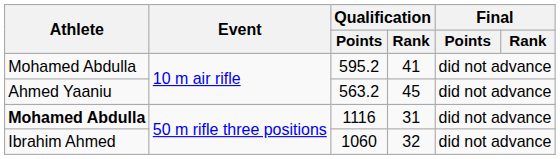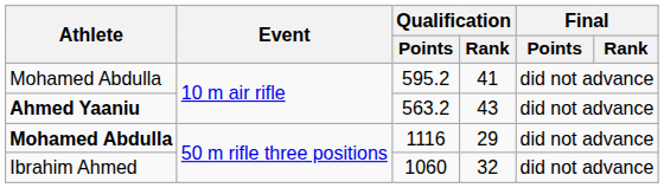563.2 | Athlete: normal -> bold
563.2 | Qualification / Rank: 45 -> 43
1116 | Qualification / Rank: 31 -> 29
